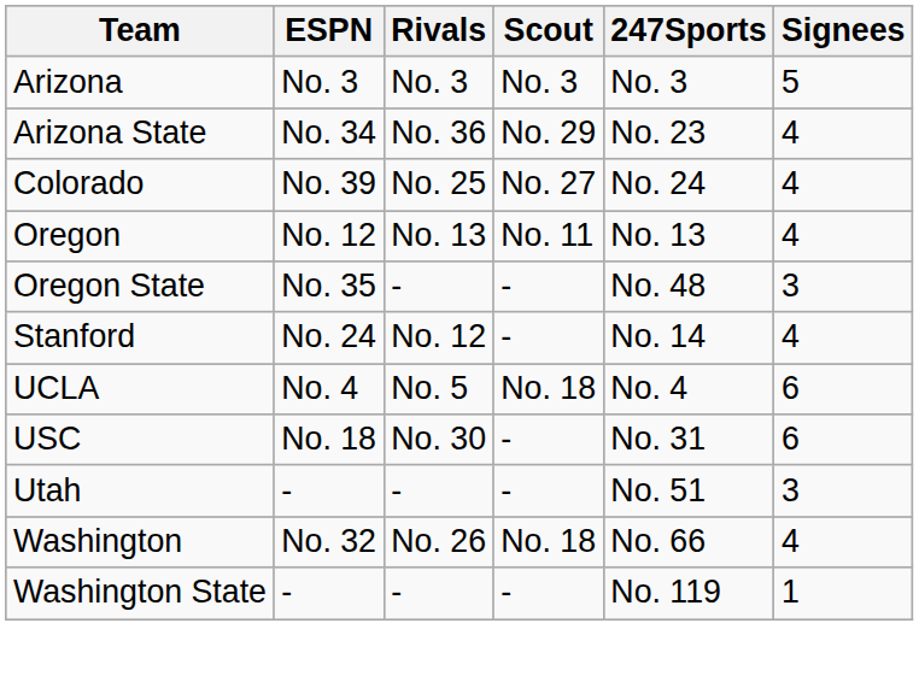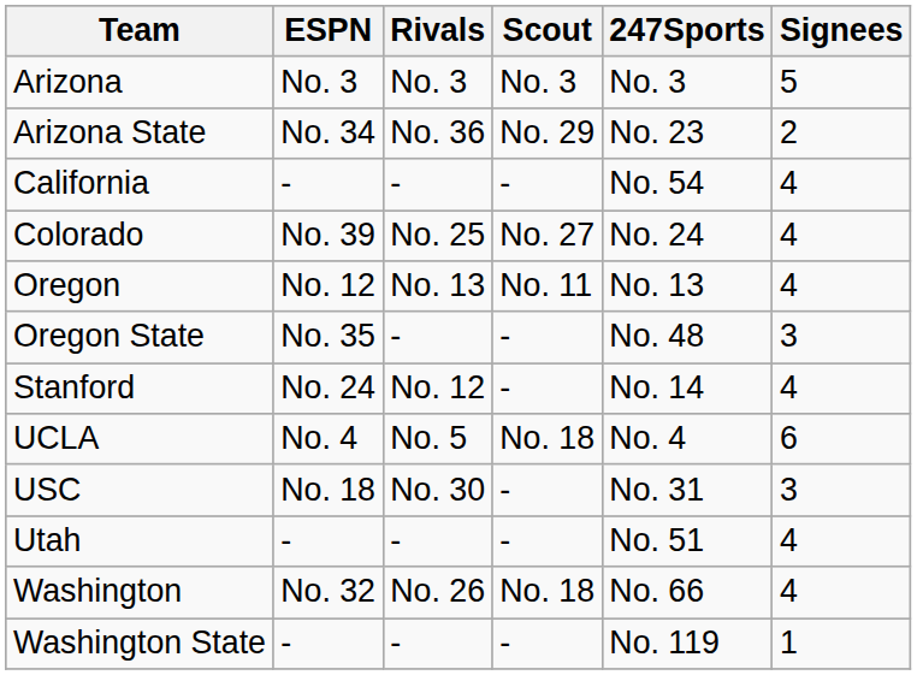Arizona State | Signees: 4 -> 2
+ row: California | - | - | - | No. 54 | 4
USC | Signees: 6 -> 3
Utah | Signees: 3 -> 4
